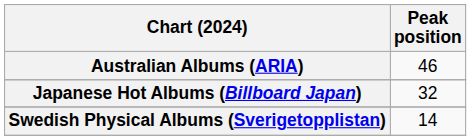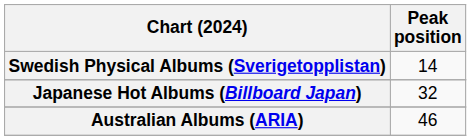rows swapped: Australian Albums (ARIA) <-> Swedish Physical Albums (Sverigetopplistan)
